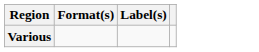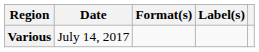+ column: Date | July 14, 2017
